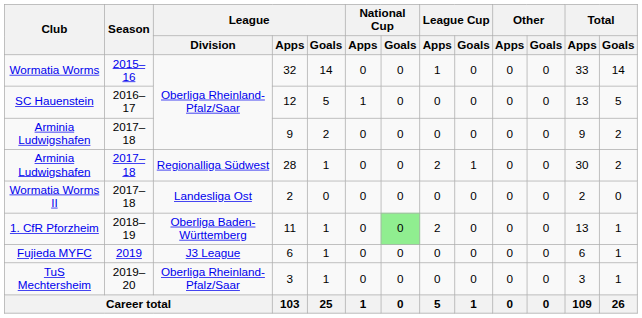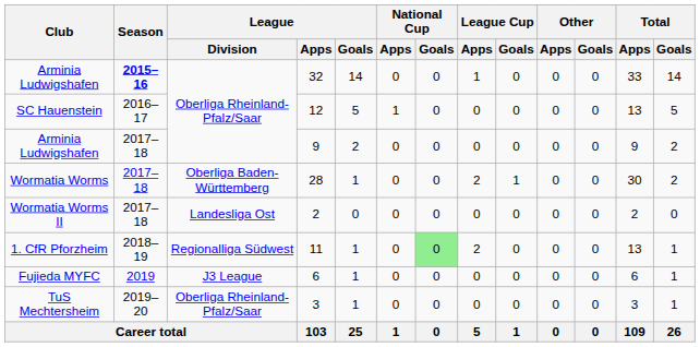32 | Club: Wormatia Worms -> Arminia Ludwigshafen
32 | Season: normal -> bold
28 | Club: Arminia Ludwigshafen -> Wormatia Worms
28 | League / Division: Regionalliga Südwest -> Oberliga Baden-Württemberg
11 | League / Division: Oberliga Baden-Württemberg -> Regionalliga Südwest
